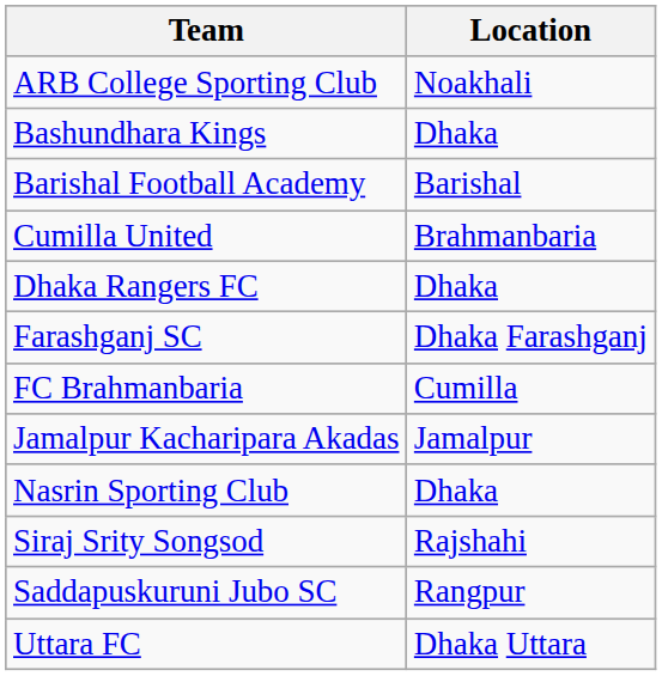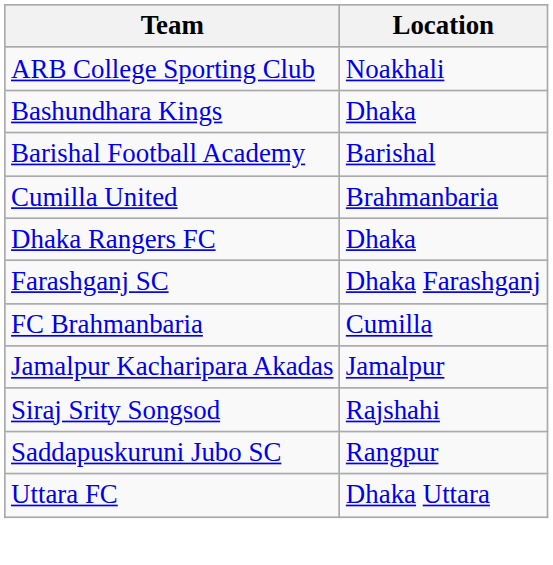- row: Nasrin Sporting Club | Dhaka
